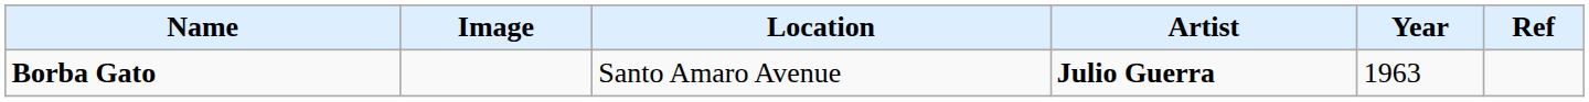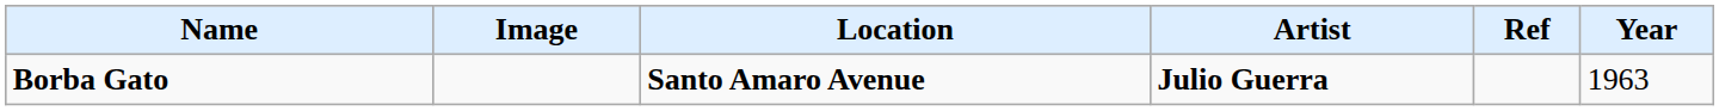columns swapped: Year <-> Ref
Borba Gato | Location: normal -> bold
